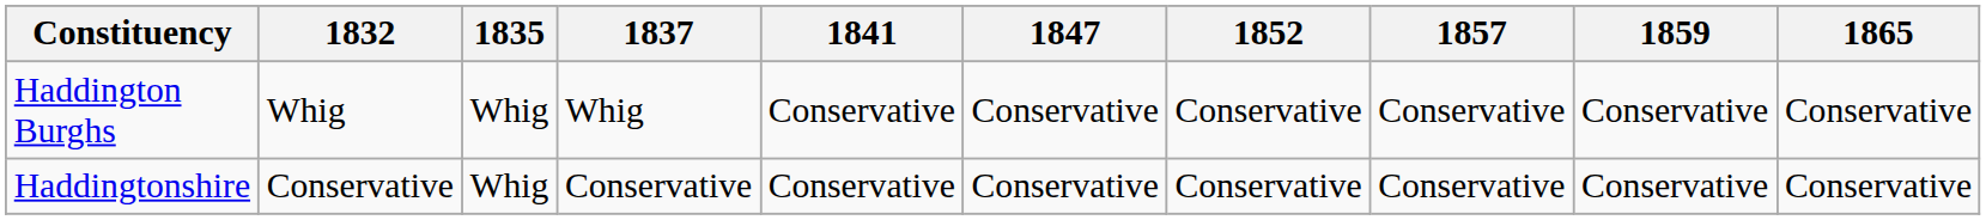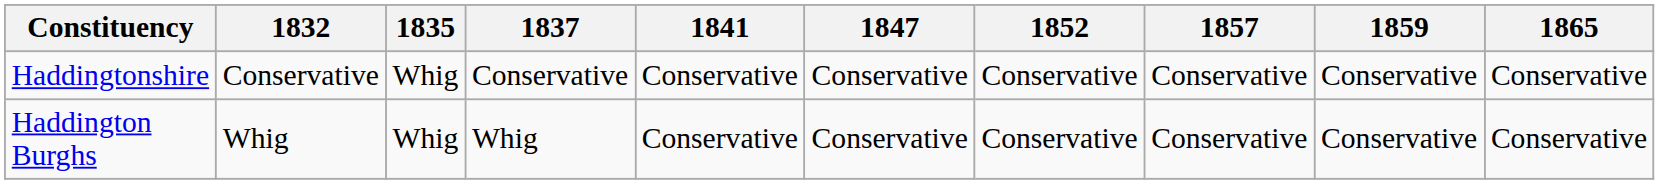rows swapped: Haddington Burghs <-> Haddingtonshire
